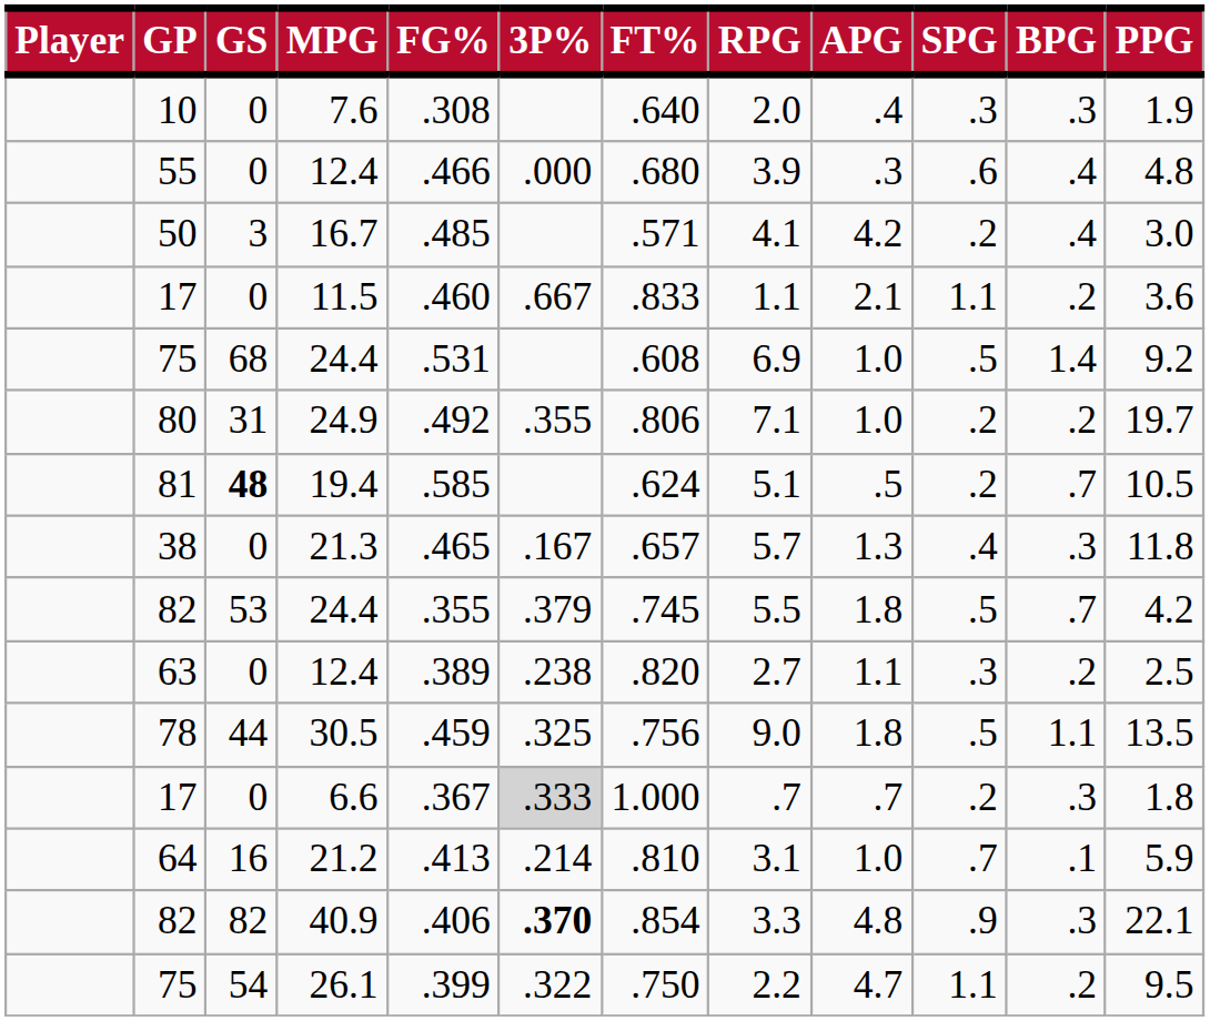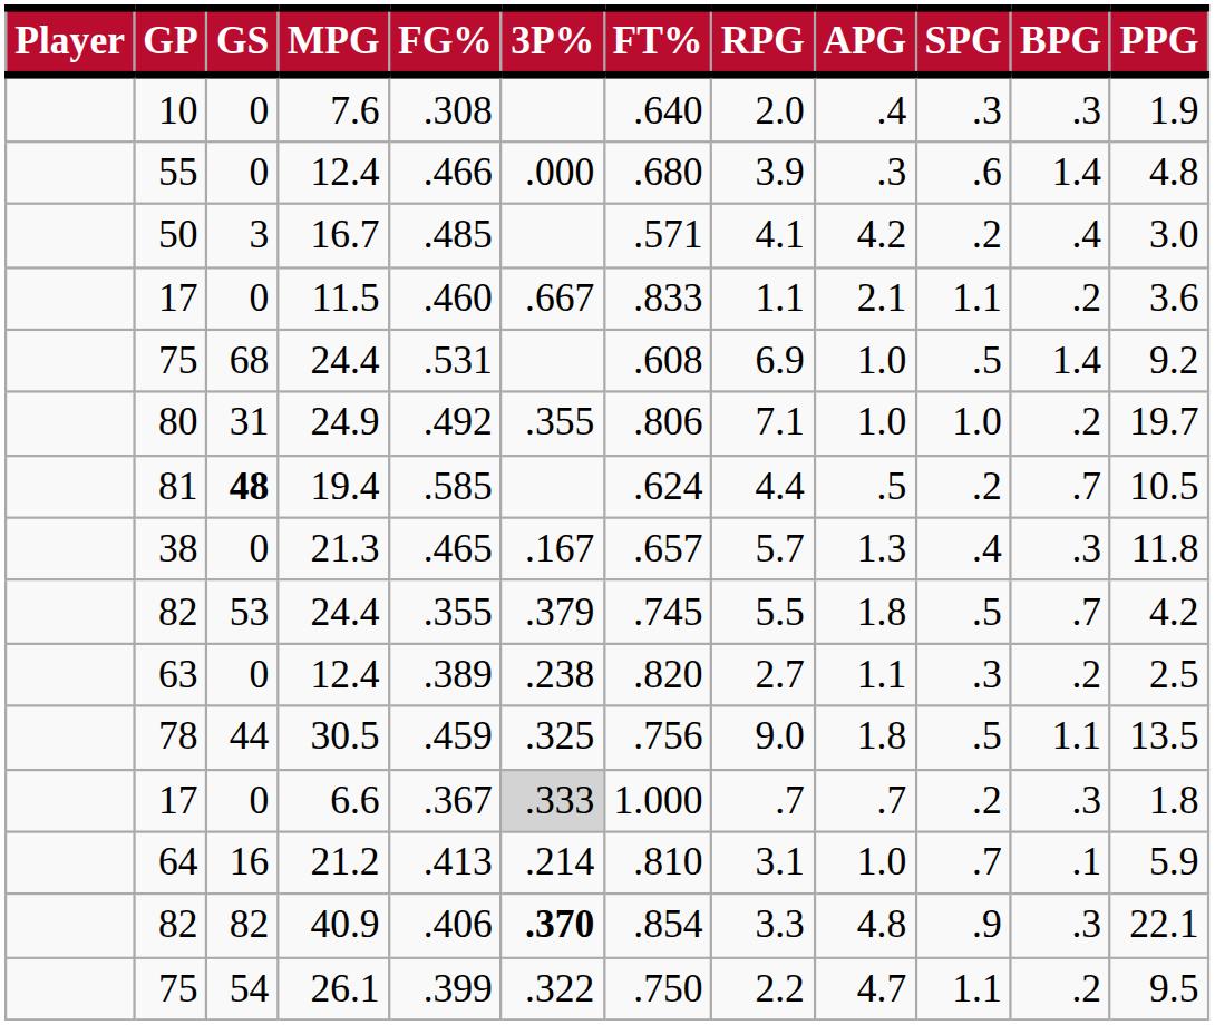55 / 12.4 | BPG: .4 -> 1.4
24.9 | SPG: .2 -> 1.0
19.4 | RPG: 5.1 -> 4.4
